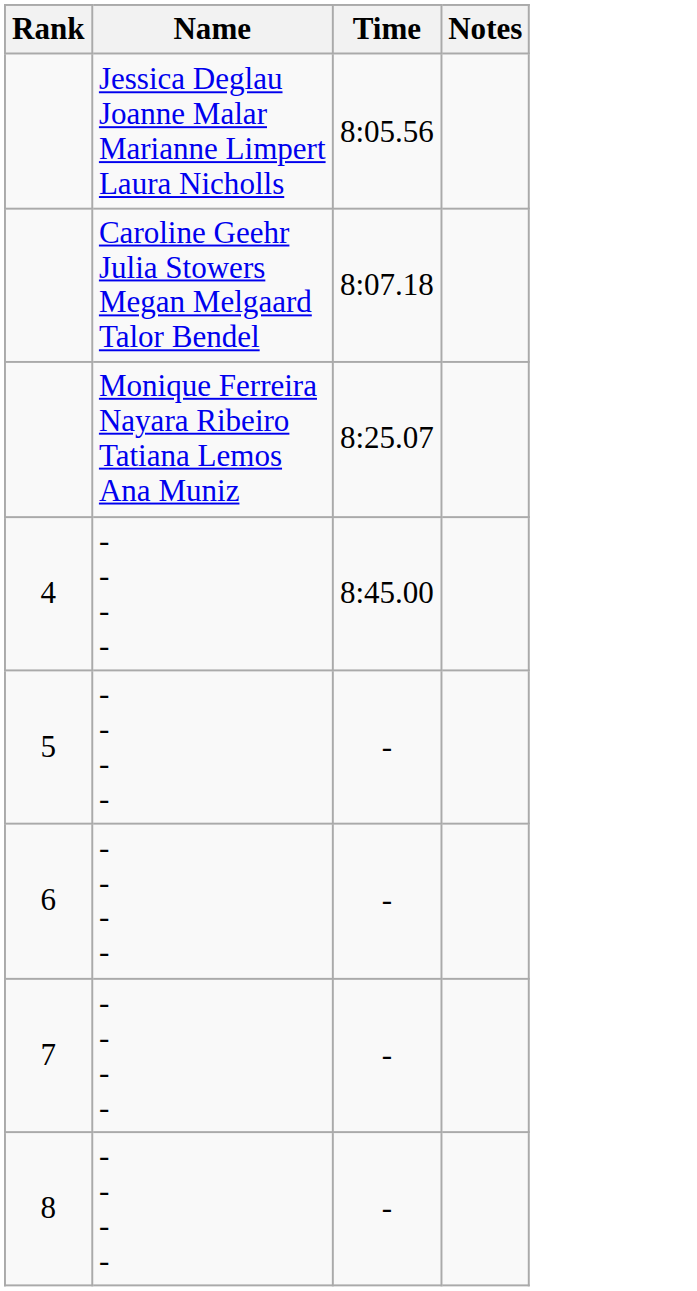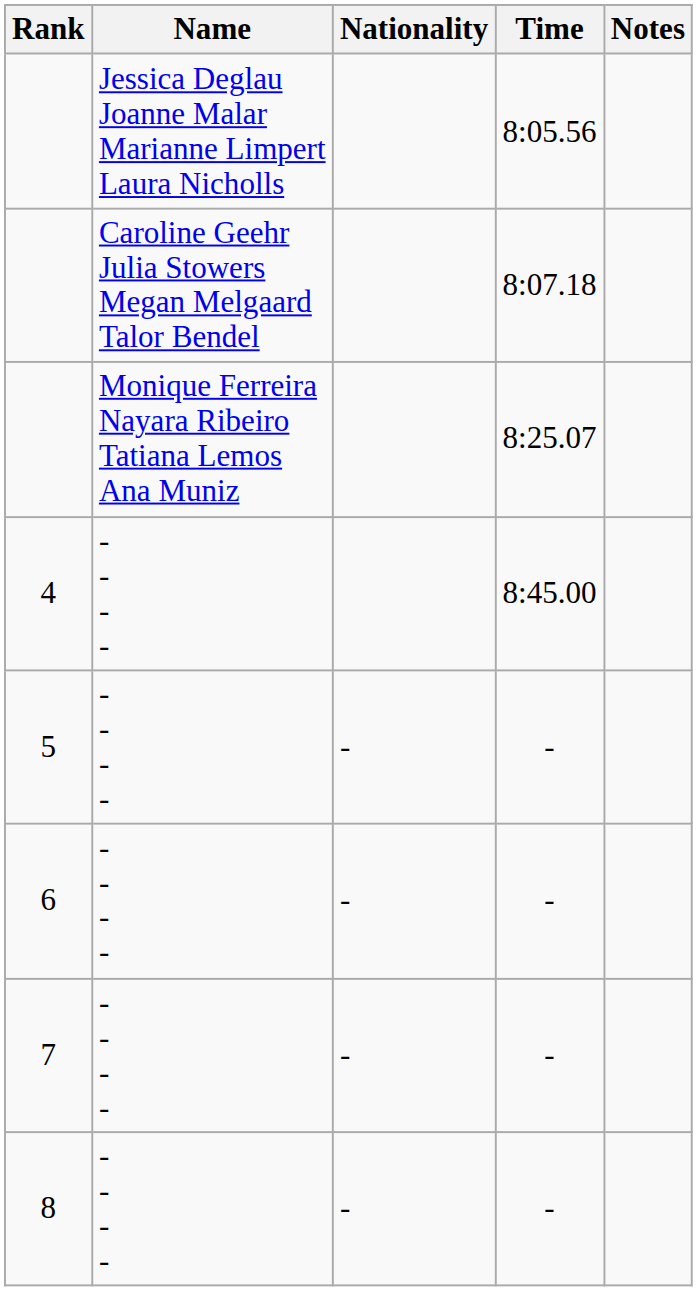+ column: Nationality | - | - | - | -
